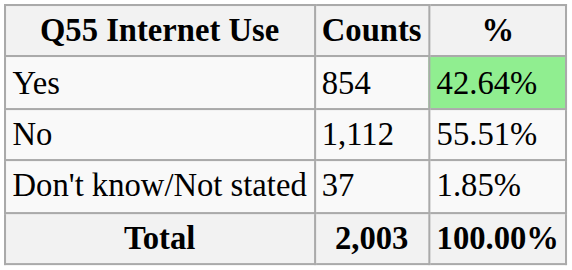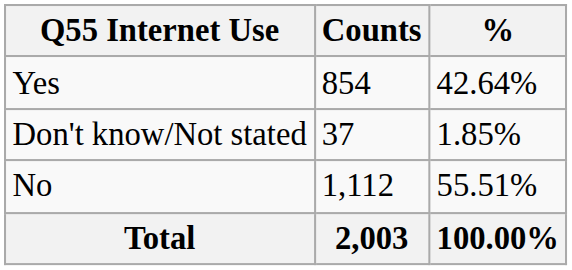Yes | %: lightgreen background -> no background
rows swapped: No <-> Don't know/Not stated
